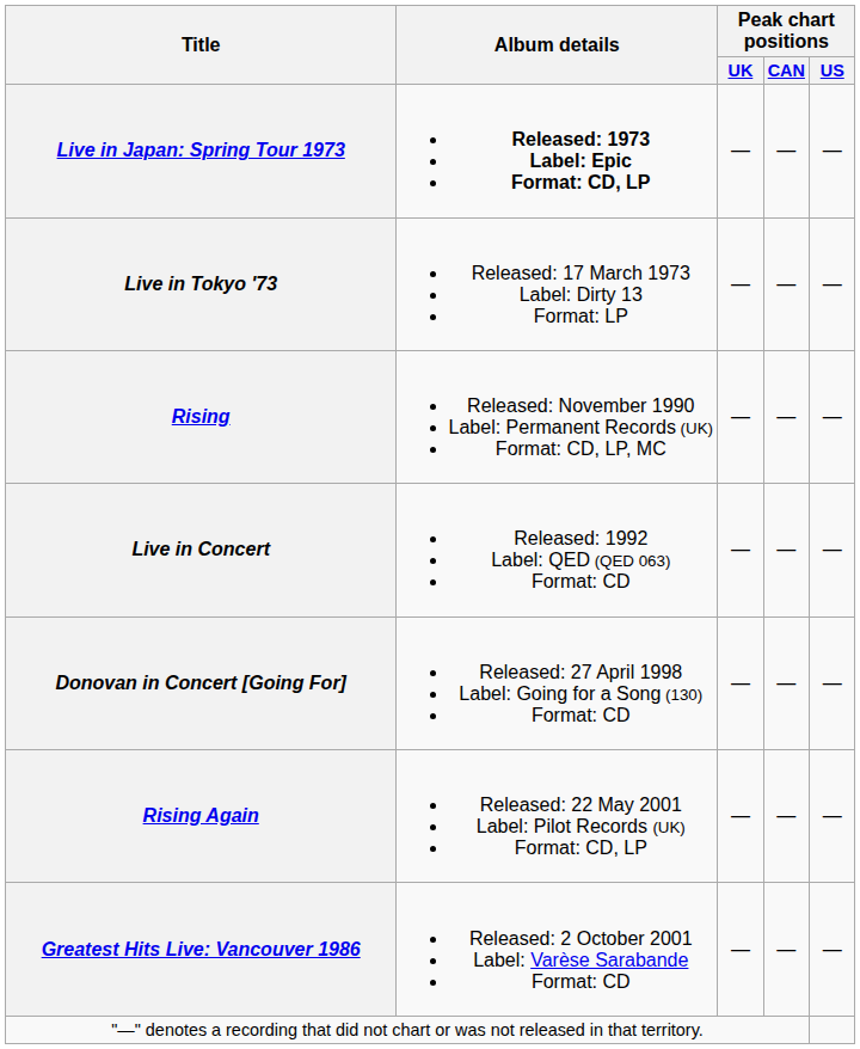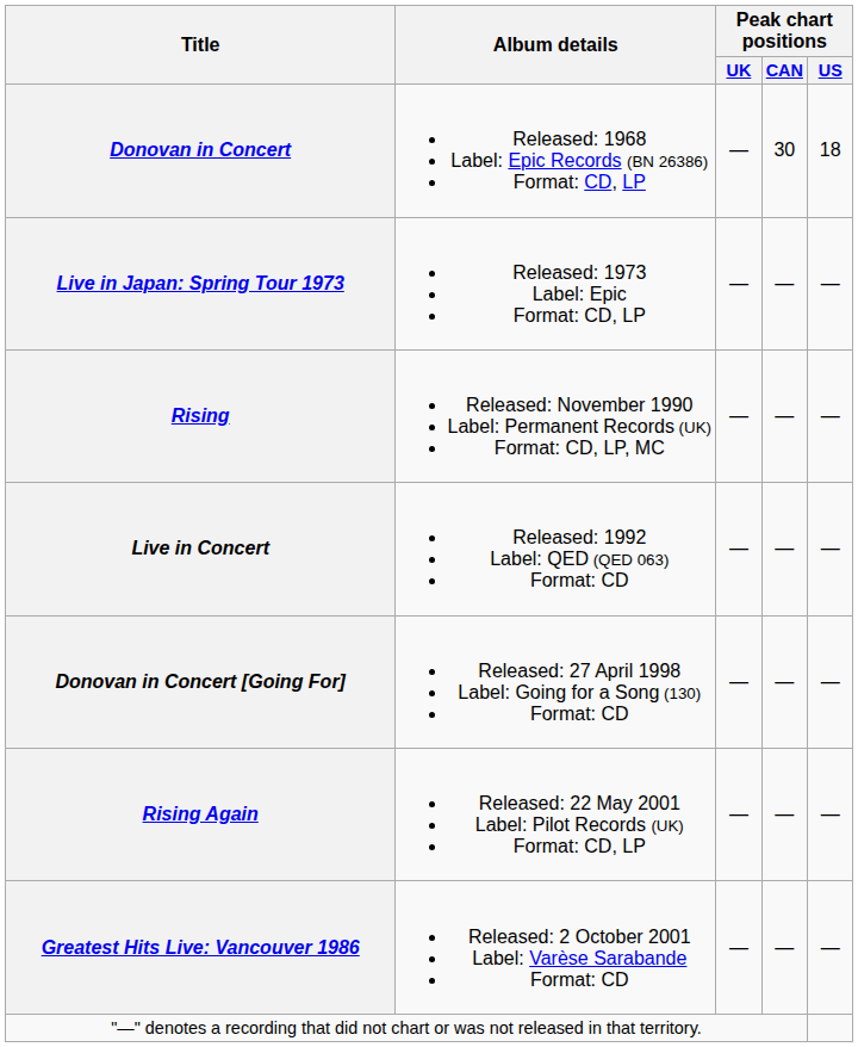+ row: Donovan in Concert | Released: 1968 Label: Epic Records (BN 26386) Format: CD, LP | — | 30 | 18
Live in Japan: Spring Tour 1973 | Album details: bold -> normal
- row: Live in Tokyo '73 | Released: 17 March 1973 Label: Dirty 13 Format: LP | — | — | —
